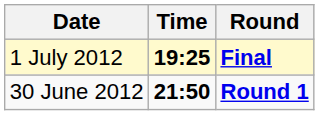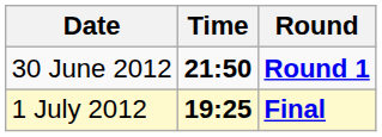rows swapped: 30 June 2012 <-> 1 July 2012
